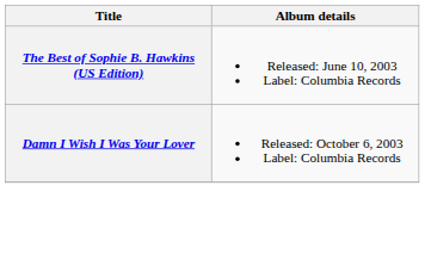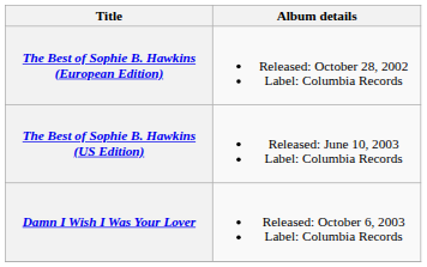+ row: The Best of Sophie B. Hawkins (European Edition) | Released: October 28, 2002 Label: Columbia Records
